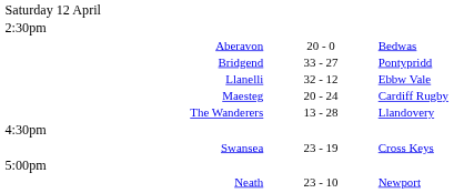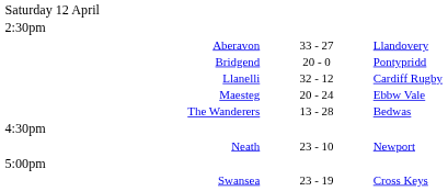Aberavon | column 2: 20 - 0 -> 33 - 27
Aberavon | column 3: Bedwas -> Llandovery
Bridgend | column 2: 33 - 27 -> 20 - 0
Llanelli | column 3: Ebbw Vale -> Cardiff Rugby
Maesteg | column 3: Cardiff Rugby -> Ebbw Vale
The Wanderers | column 3: Llandovery -> Bedwas
rows swapped: Neath <-> Swansea
